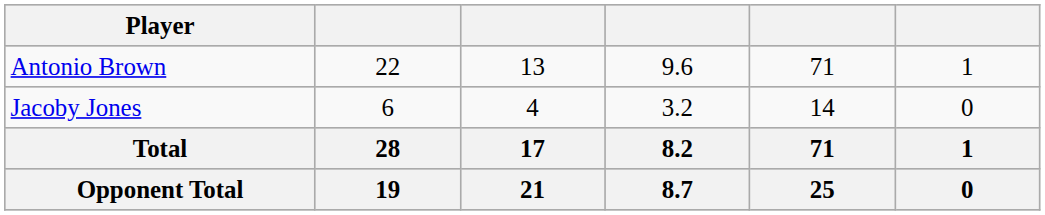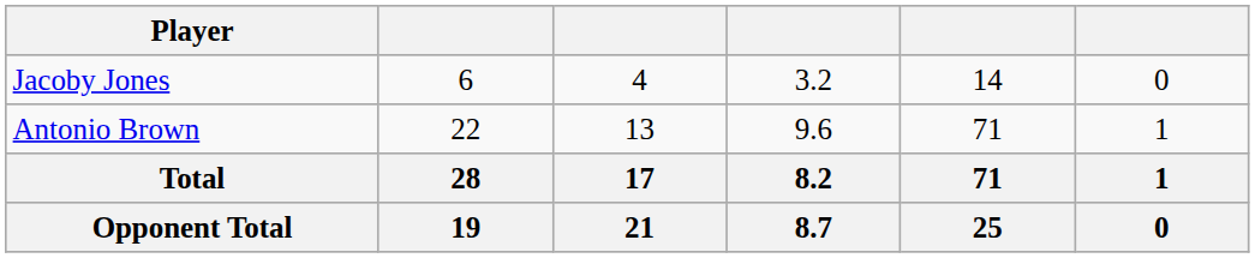rows swapped: Antonio Brown <-> Jacoby Jones
